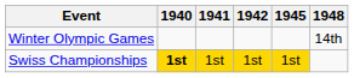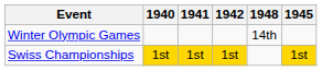columns swapped: 1945 <-> 1948
Swiss Championships | 1940: bold -> normal
